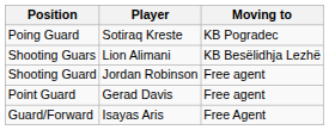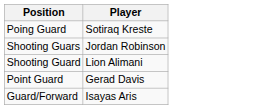- column: Moving to | KB Pogradec | KB Besëlidhja Lezhë | Free agent | Free agent | Free Agent
Shooting Guars | Player: Lion Alimani -> Jordan Robinson
Shooting Guard | Player: Jordan Robinson -> Lion Alimani
